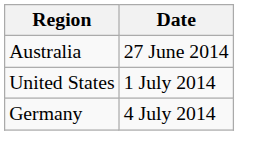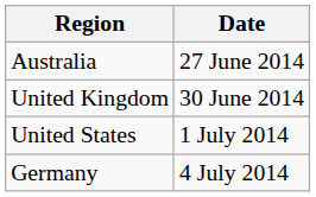+ row: United Kingdom | 30 June 2014
